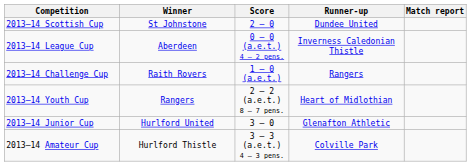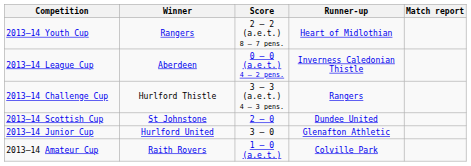rows swapped: 2013–14 Scottish Cup <-> 2013–14 Youth Cup
2013–14 Challenge Cup | Winner: Raith Rovers -> Hurlford Thistle
2013–14 Challenge Cup | Score: 1 – 0 (a.e.t.) -> 3 – 3 (a.e.t.) 4 – 3 pens.
2013–14 Amateur Cup | Winner: Hurlford Thistle -> Raith Rovers
2013–14 Amateur Cup | Score: 3 – 3 (a.e.t.) 4 – 3 pens. -> 1 – 0 (a.e.t.)
